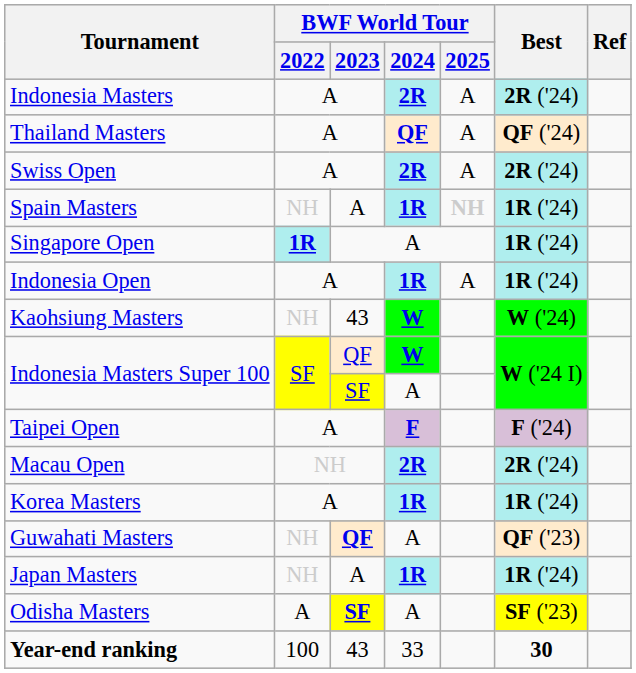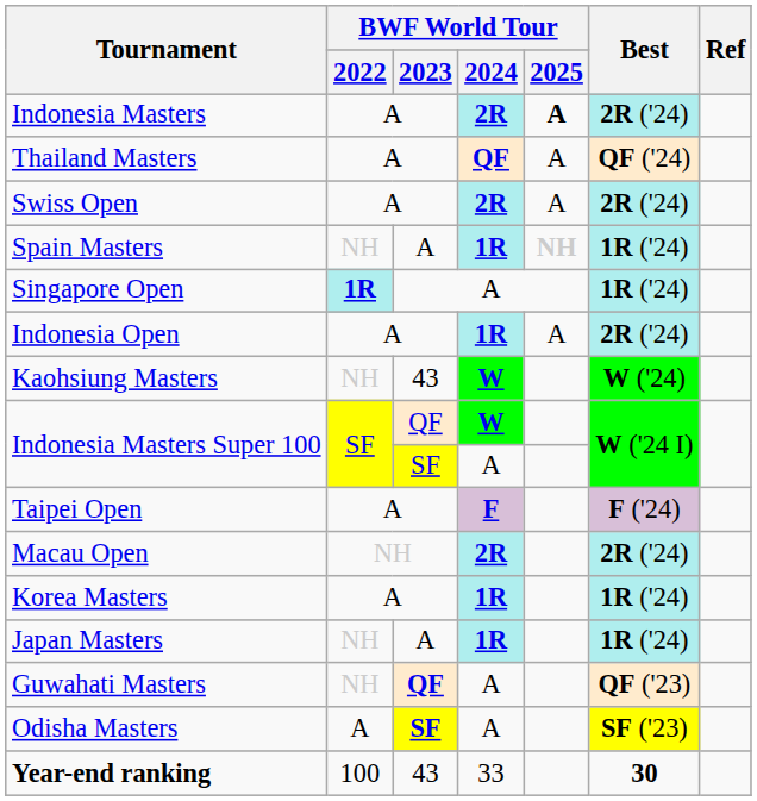Indonesia Masters | BWF World Tour / 2025: normal -> bold
Indonesia Open | Best: 1R ('24) -> 2R ('24)
rows swapped: Japan Masters <-> Guwahati Masters
